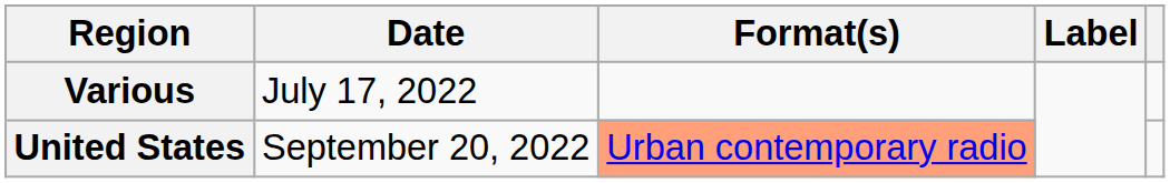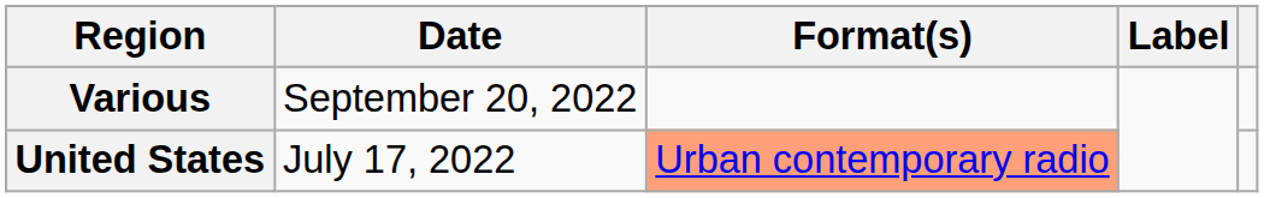Various | Date: July 17, 2022 -> September 20, 2022
United States | Date: September 20, 2022 -> July 17, 2022
